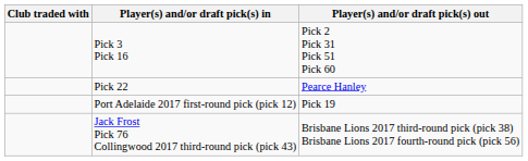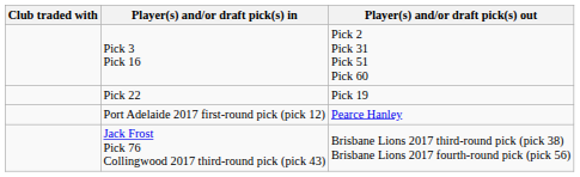Pick 22 | Player(s) and/or draft pick(s) out: Pearce Hanley -> Pick 19
Port Adelaide 2017 first-round pick (pick 12) | Player(s) and/or draft pick(s) out: Pick 19 -> Pearce Hanley
